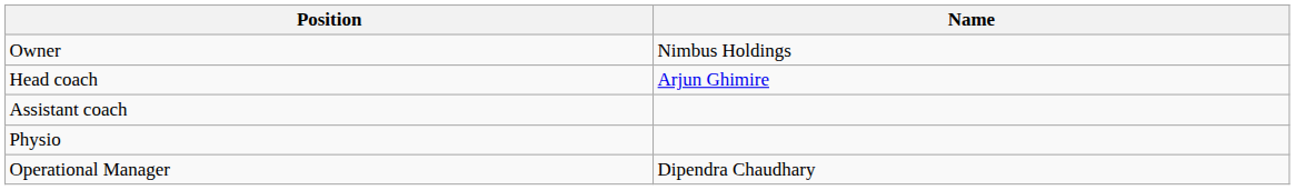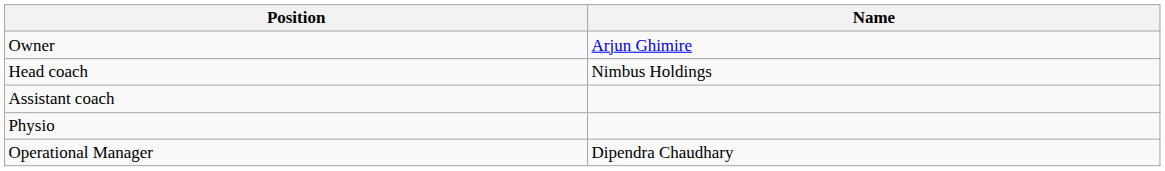Owner | Name: Nimbus Holdings -> Arjun Ghimire
Head coach | Name: Arjun Ghimire -> Nimbus Holdings
